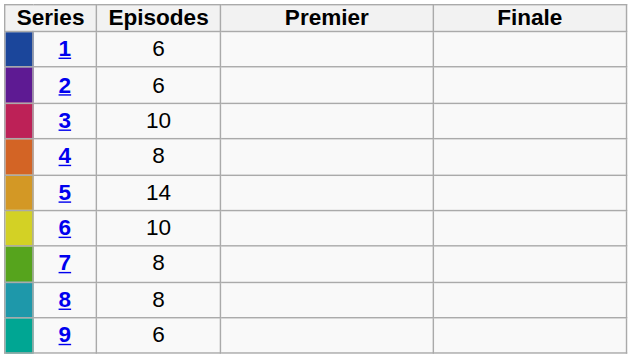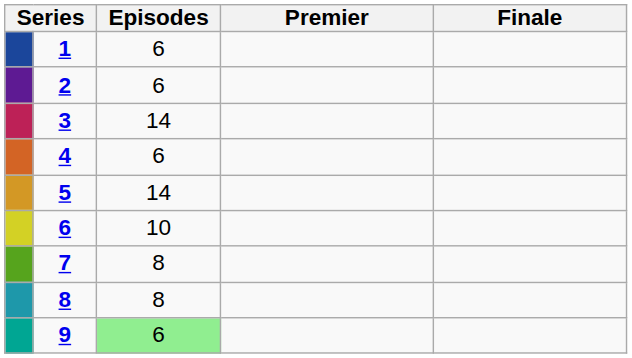3 | Episodes: 10 -> 14
4 | Episodes: 8 -> 6
9 | Episodes: no background -> lightgreen background
